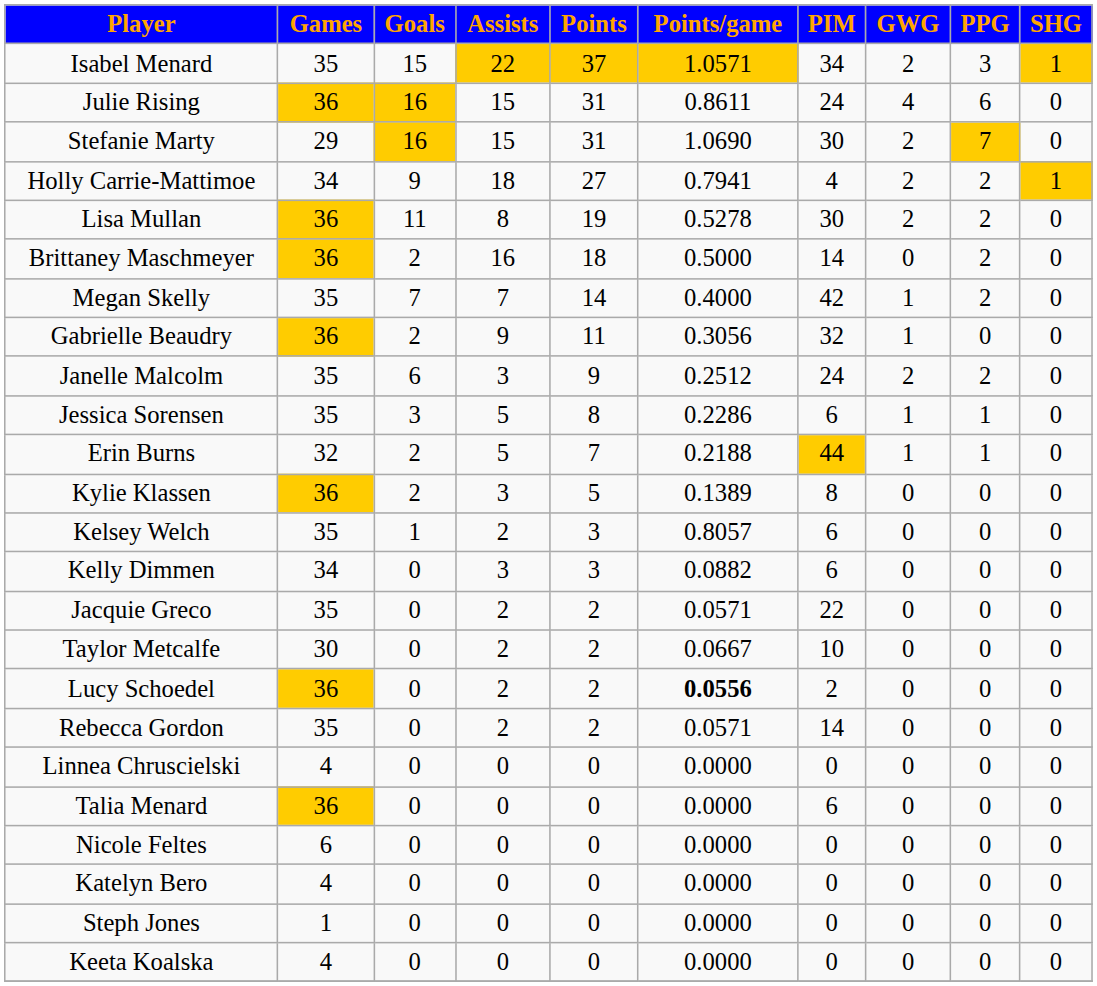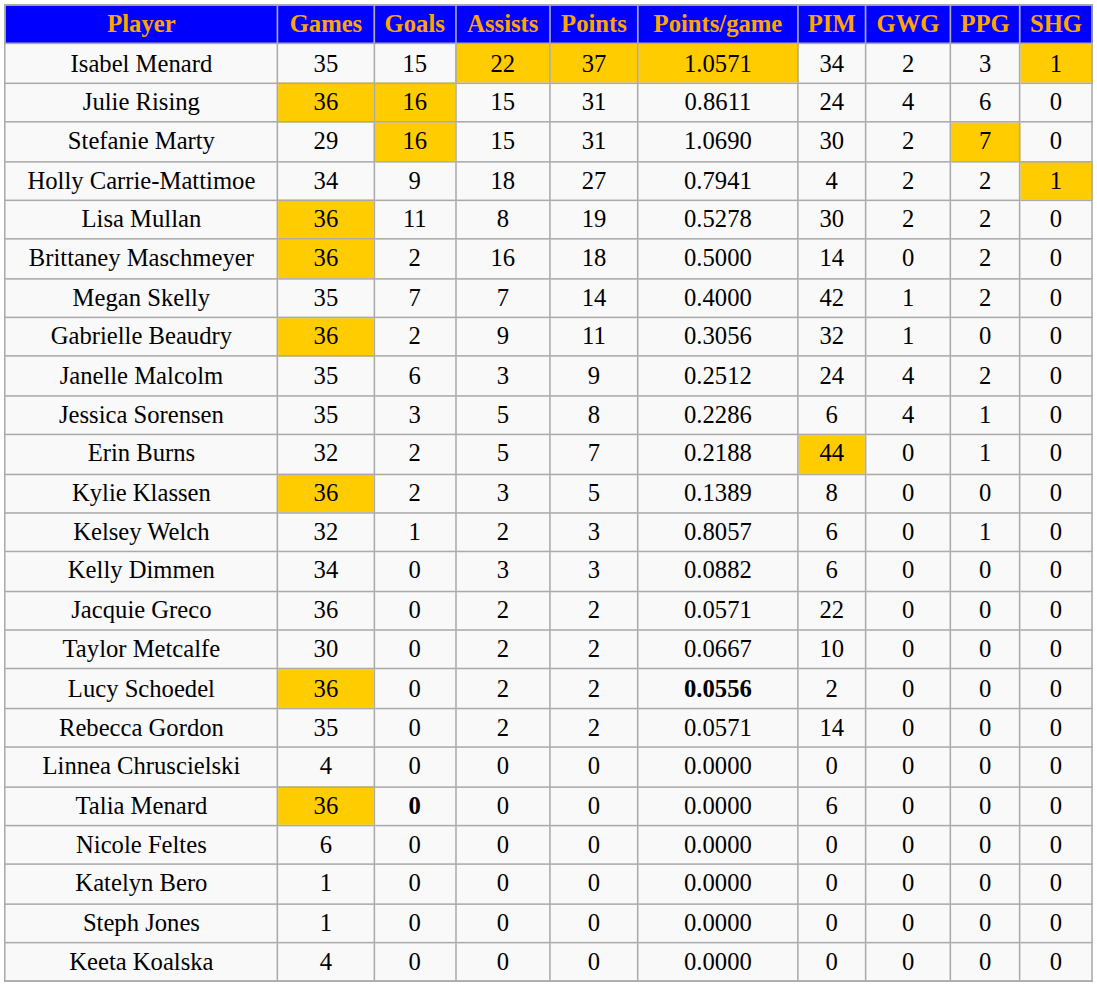Janelle Malcolm | GWG: 2 -> 4
Jessica Sorensen | GWG: 1 -> 4
Erin Burns | GWG: 1 -> 0
Kelsey Welch | Games: 35 -> 32
Kelsey Welch | PPG: 0 -> 1
Jacquie Greco | Games: 35 -> 36
Talia Menard | Goals: normal -> bold
Katelyn Bero | Games: 4 -> 1
